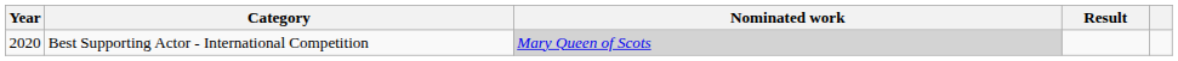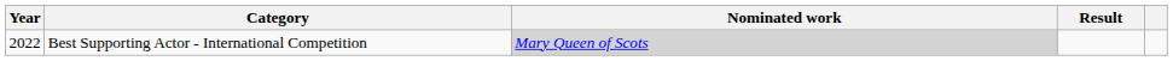Best Supporting Actor - International Competition | Year: 2020 -> 2022
